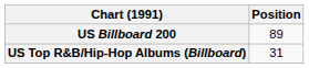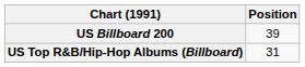US Billboard 200 | Position: 89 -> 39
